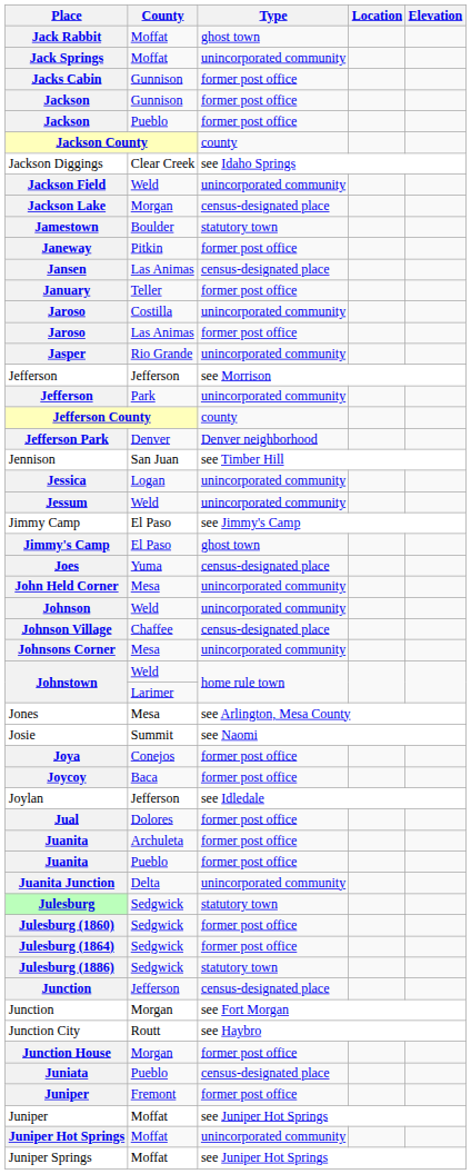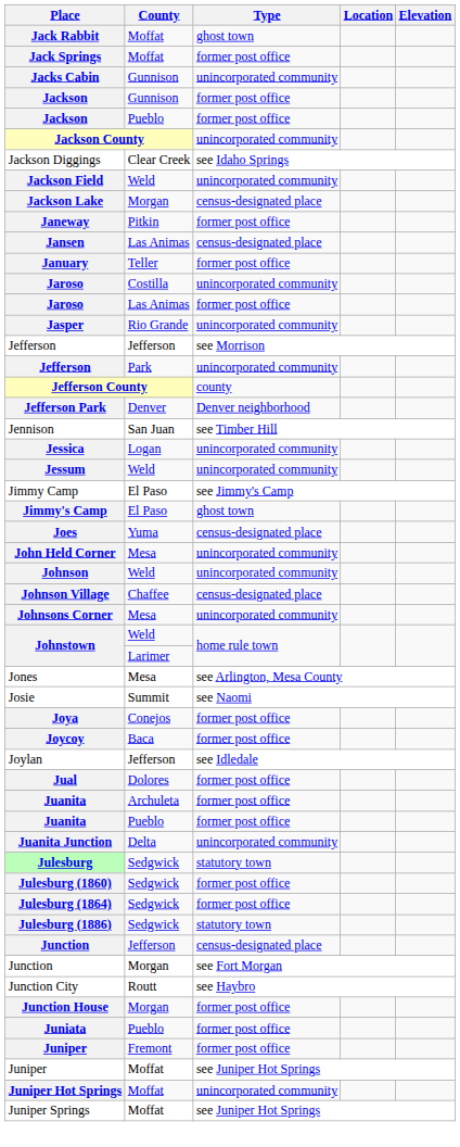Jack Springs | Type: unincorporated community -> former post office
Jacks Cabin | Type: former post office -> unincorporated community
Jackson County | Type: county -> unincorporated community
- row: Jamestown | Boulder | statutory town
Juniata | Type: census-designated place -> former post office
